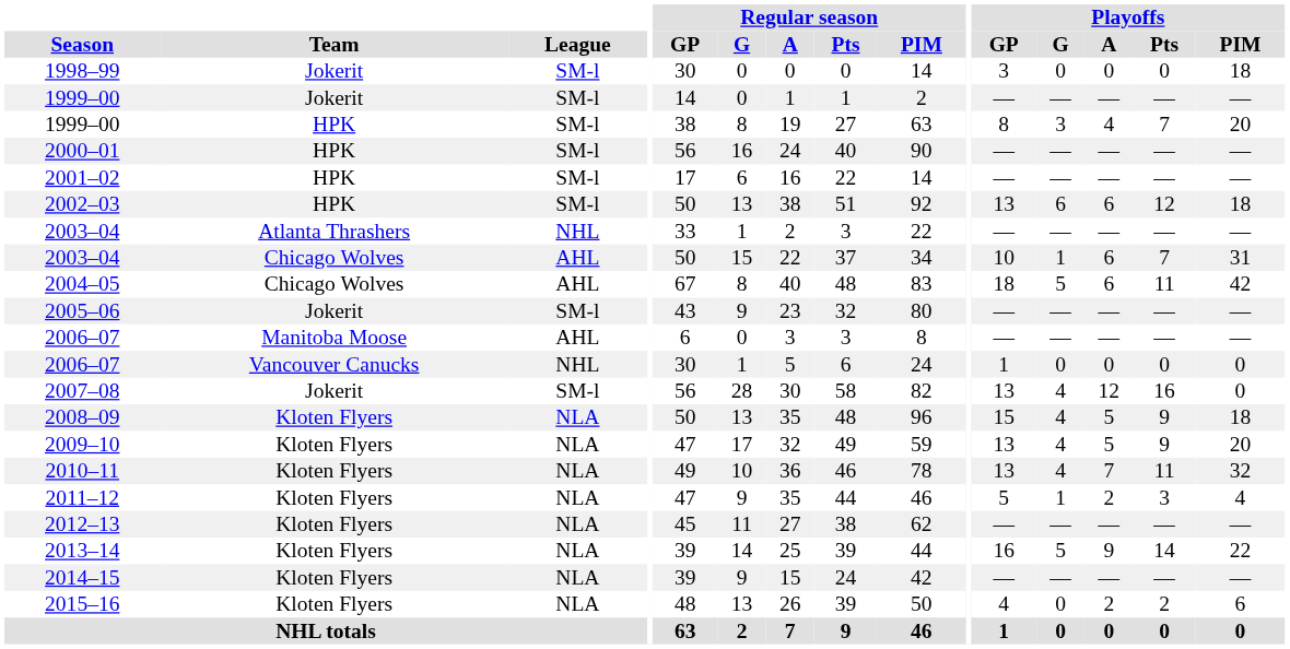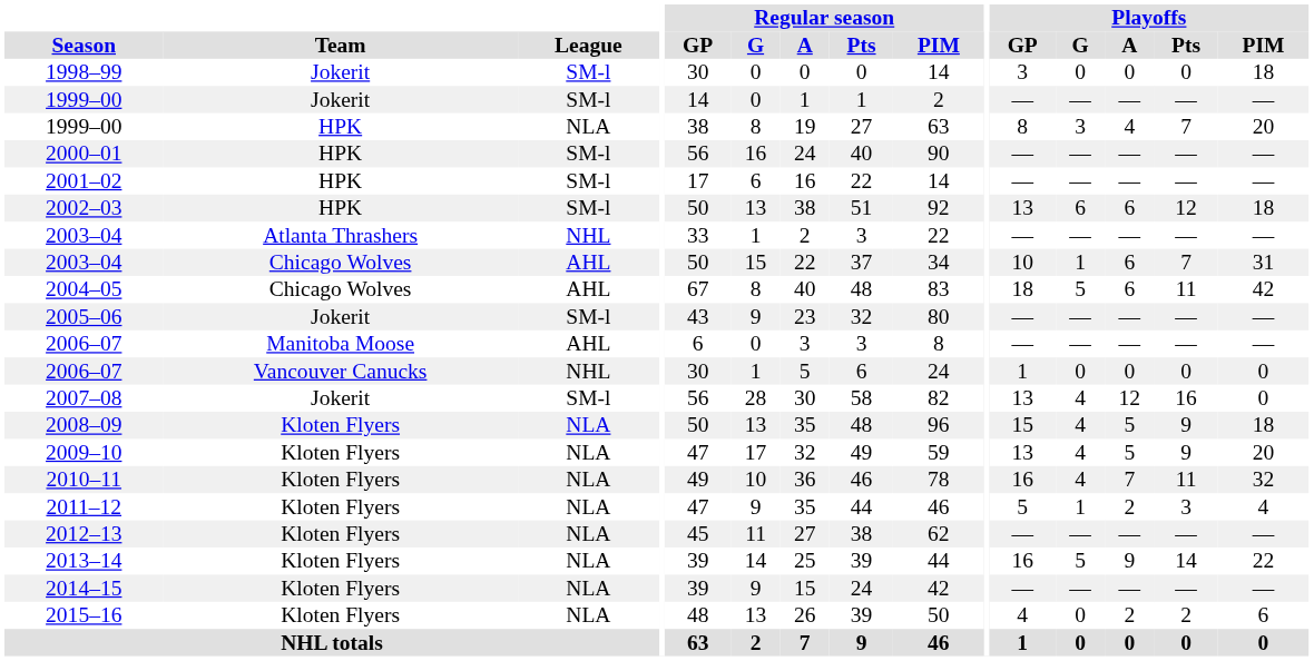1999–00 / HPK | League: SM-l -> NLA
2010–11 | Playoffs / GP: 13 -> 16
